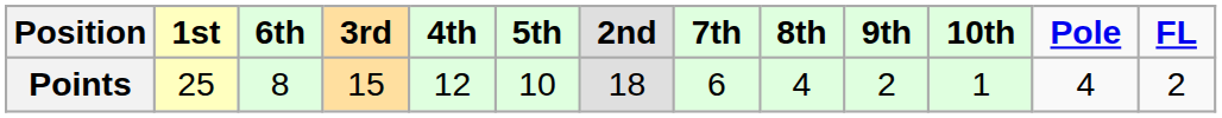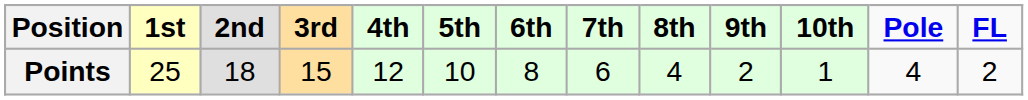columns swapped: 2nd <-> 6th
